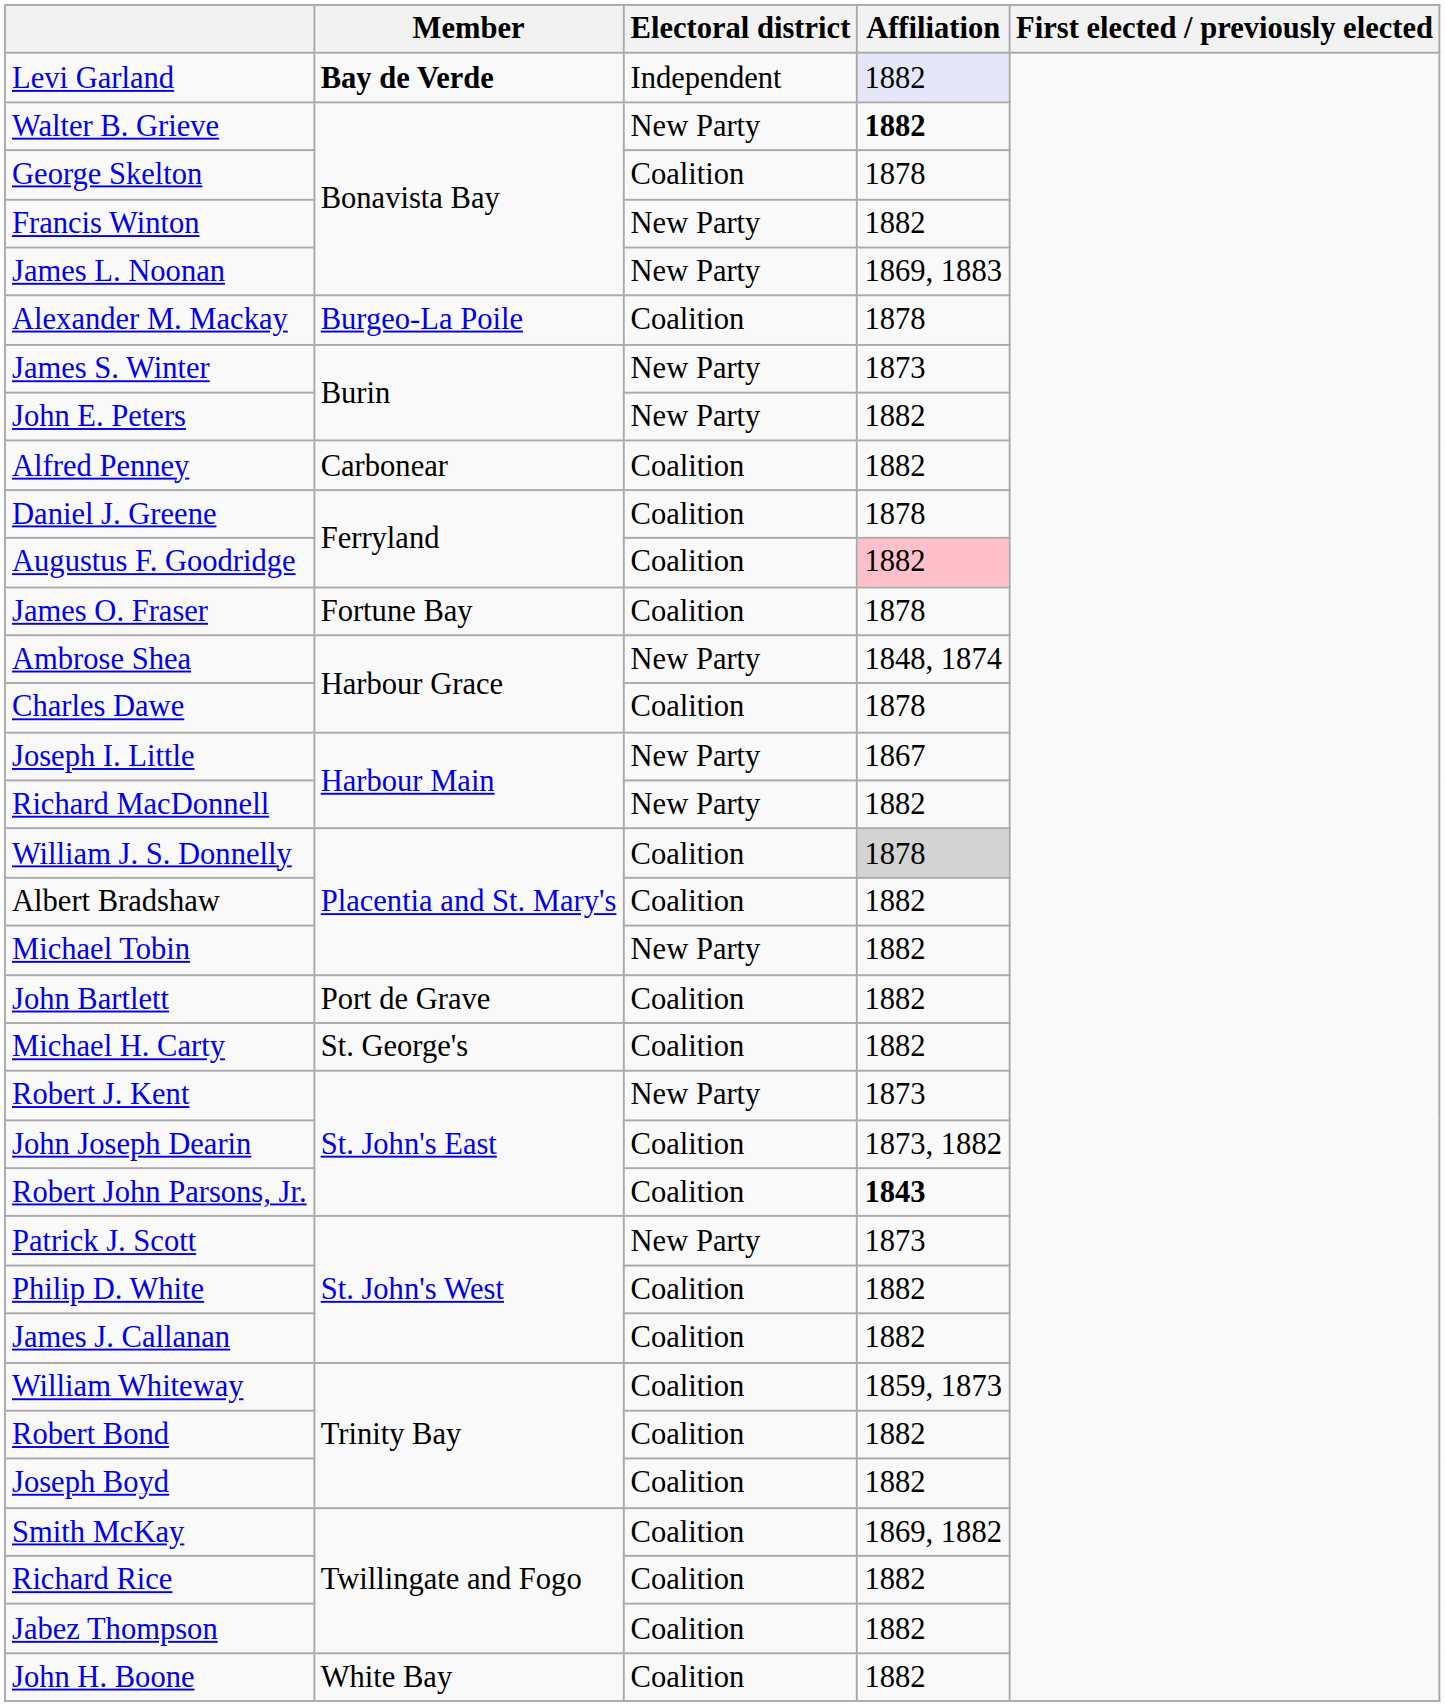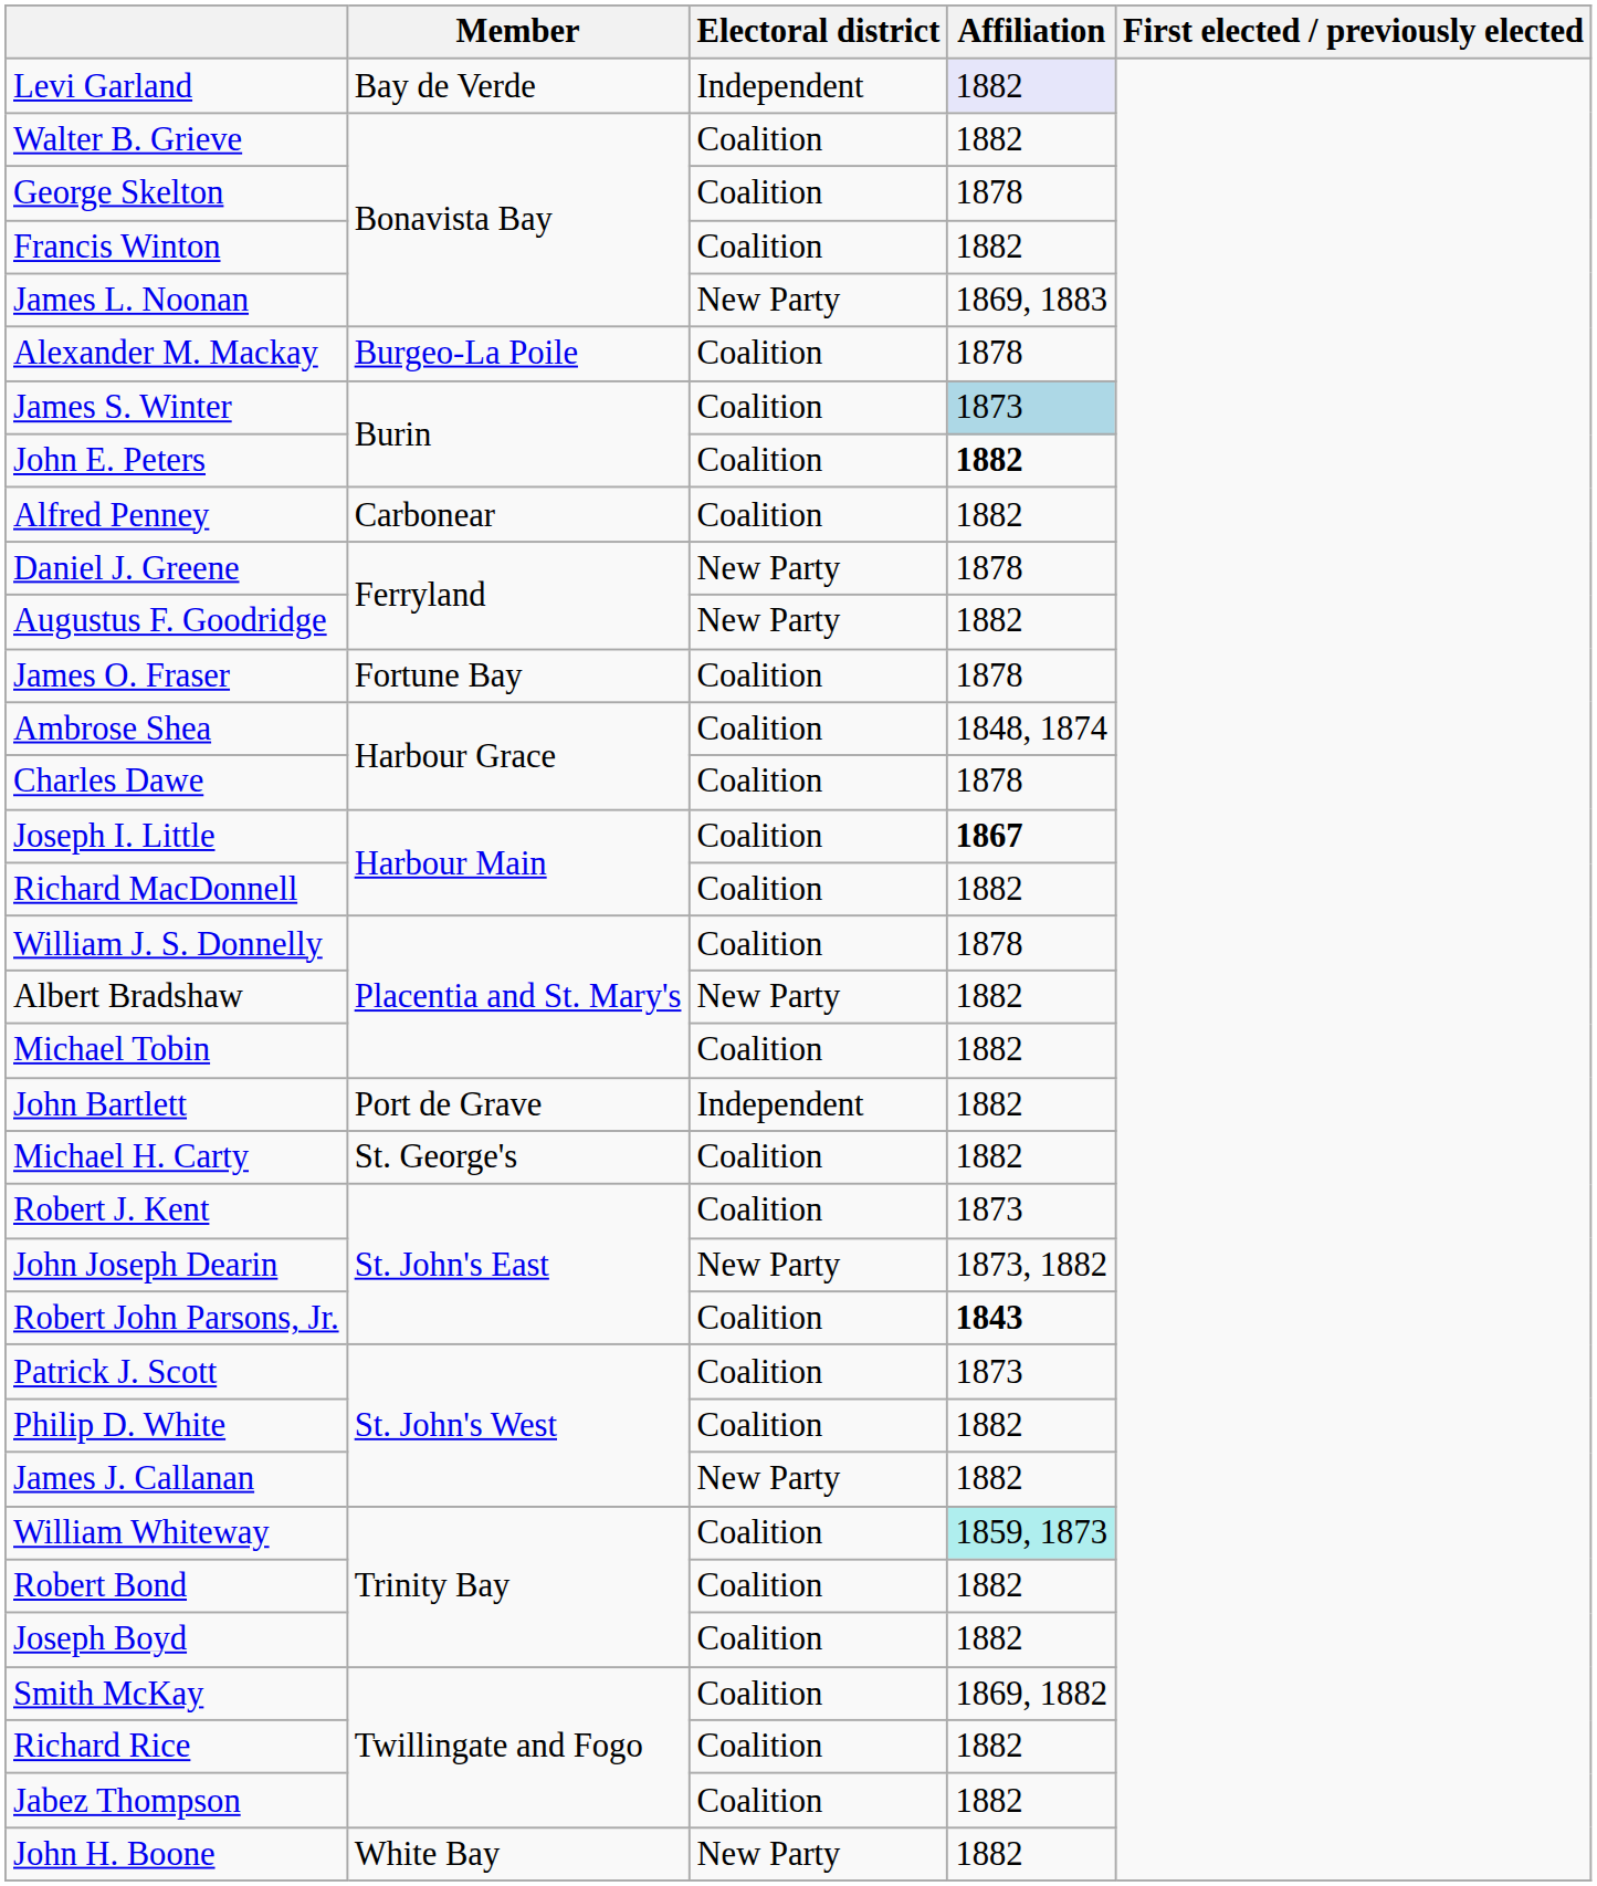Levi Garland | Member: bold -> normal
Walter B. Grieve | Electoral district: New Party -> Coalition
Walter B. Grieve | Affiliation: bold -> normal
Francis Winton | Electoral district: New Party -> Coalition
James S. Winter | Electoral district: New Party -> Coalition
James S. Winter | Affiliation: no background -> lightblue background
John E. Peters | Electoral district: New Party -> Coalition
John E. Peters | Affiliation: normal -> bold
Daniel J. Greene | Electoral district: Coalition -> New Party
Augustus F. Goodridge | Electoral district: Coalition -> New Party
Augustus F. Goodridge | Affiliation: pink background -> no background
Ambrose Shea | Electoral district: New Party -> Coalition
Joseph I. Little | Electoral district: New Party -> Coalition
Joseph I. Little | Affiliation: normal -> bold
Richard MacDonnell | Electoral district: New Party -> Coalition
William J. S. Donnelly | Affiliation: lightgrey background -> no background
Albert Bradshaw | Electoral district: Coalition -> New Party
Michael Tobin | Electoral district: New Party -> Coalition
John Bartlett | Electoral district: Coalition -> Independent
Robert J. Kent | Electoral district: New Party -> Coalition
John Joseph Dearin | Electoral district: Coalition -> New Party
Patrick J. Scott | Electoral district: New Party -> Coalition
James J. Callanan | Electoral district: Coalition -> New Party
William Whiteway | Affiliation: no background -> paleturquoise background
John H. Boone | Electoral district: Coalition -> New Party
